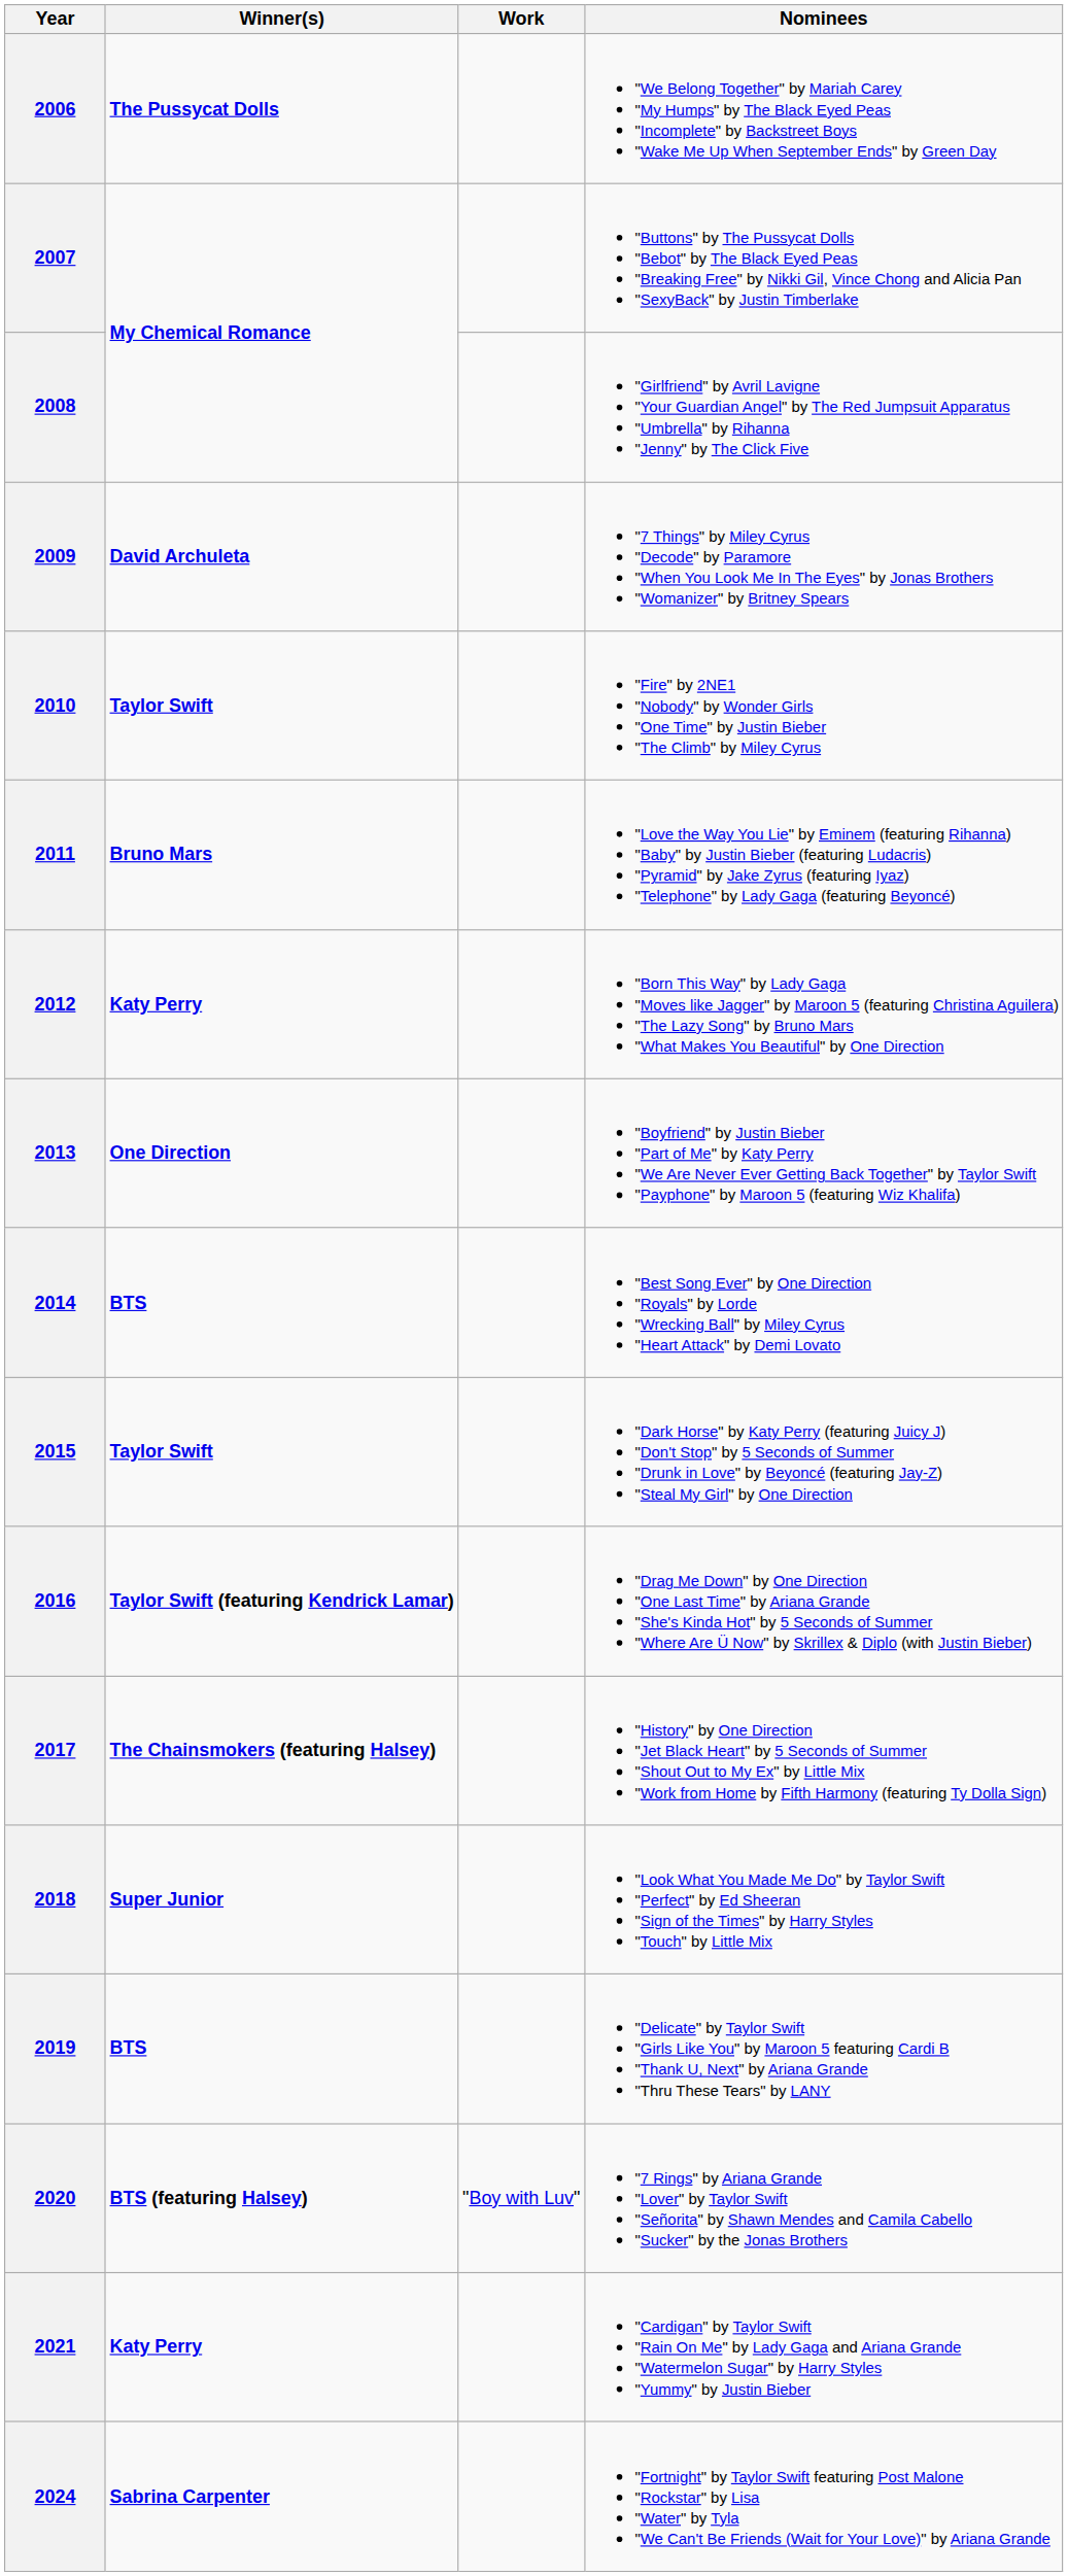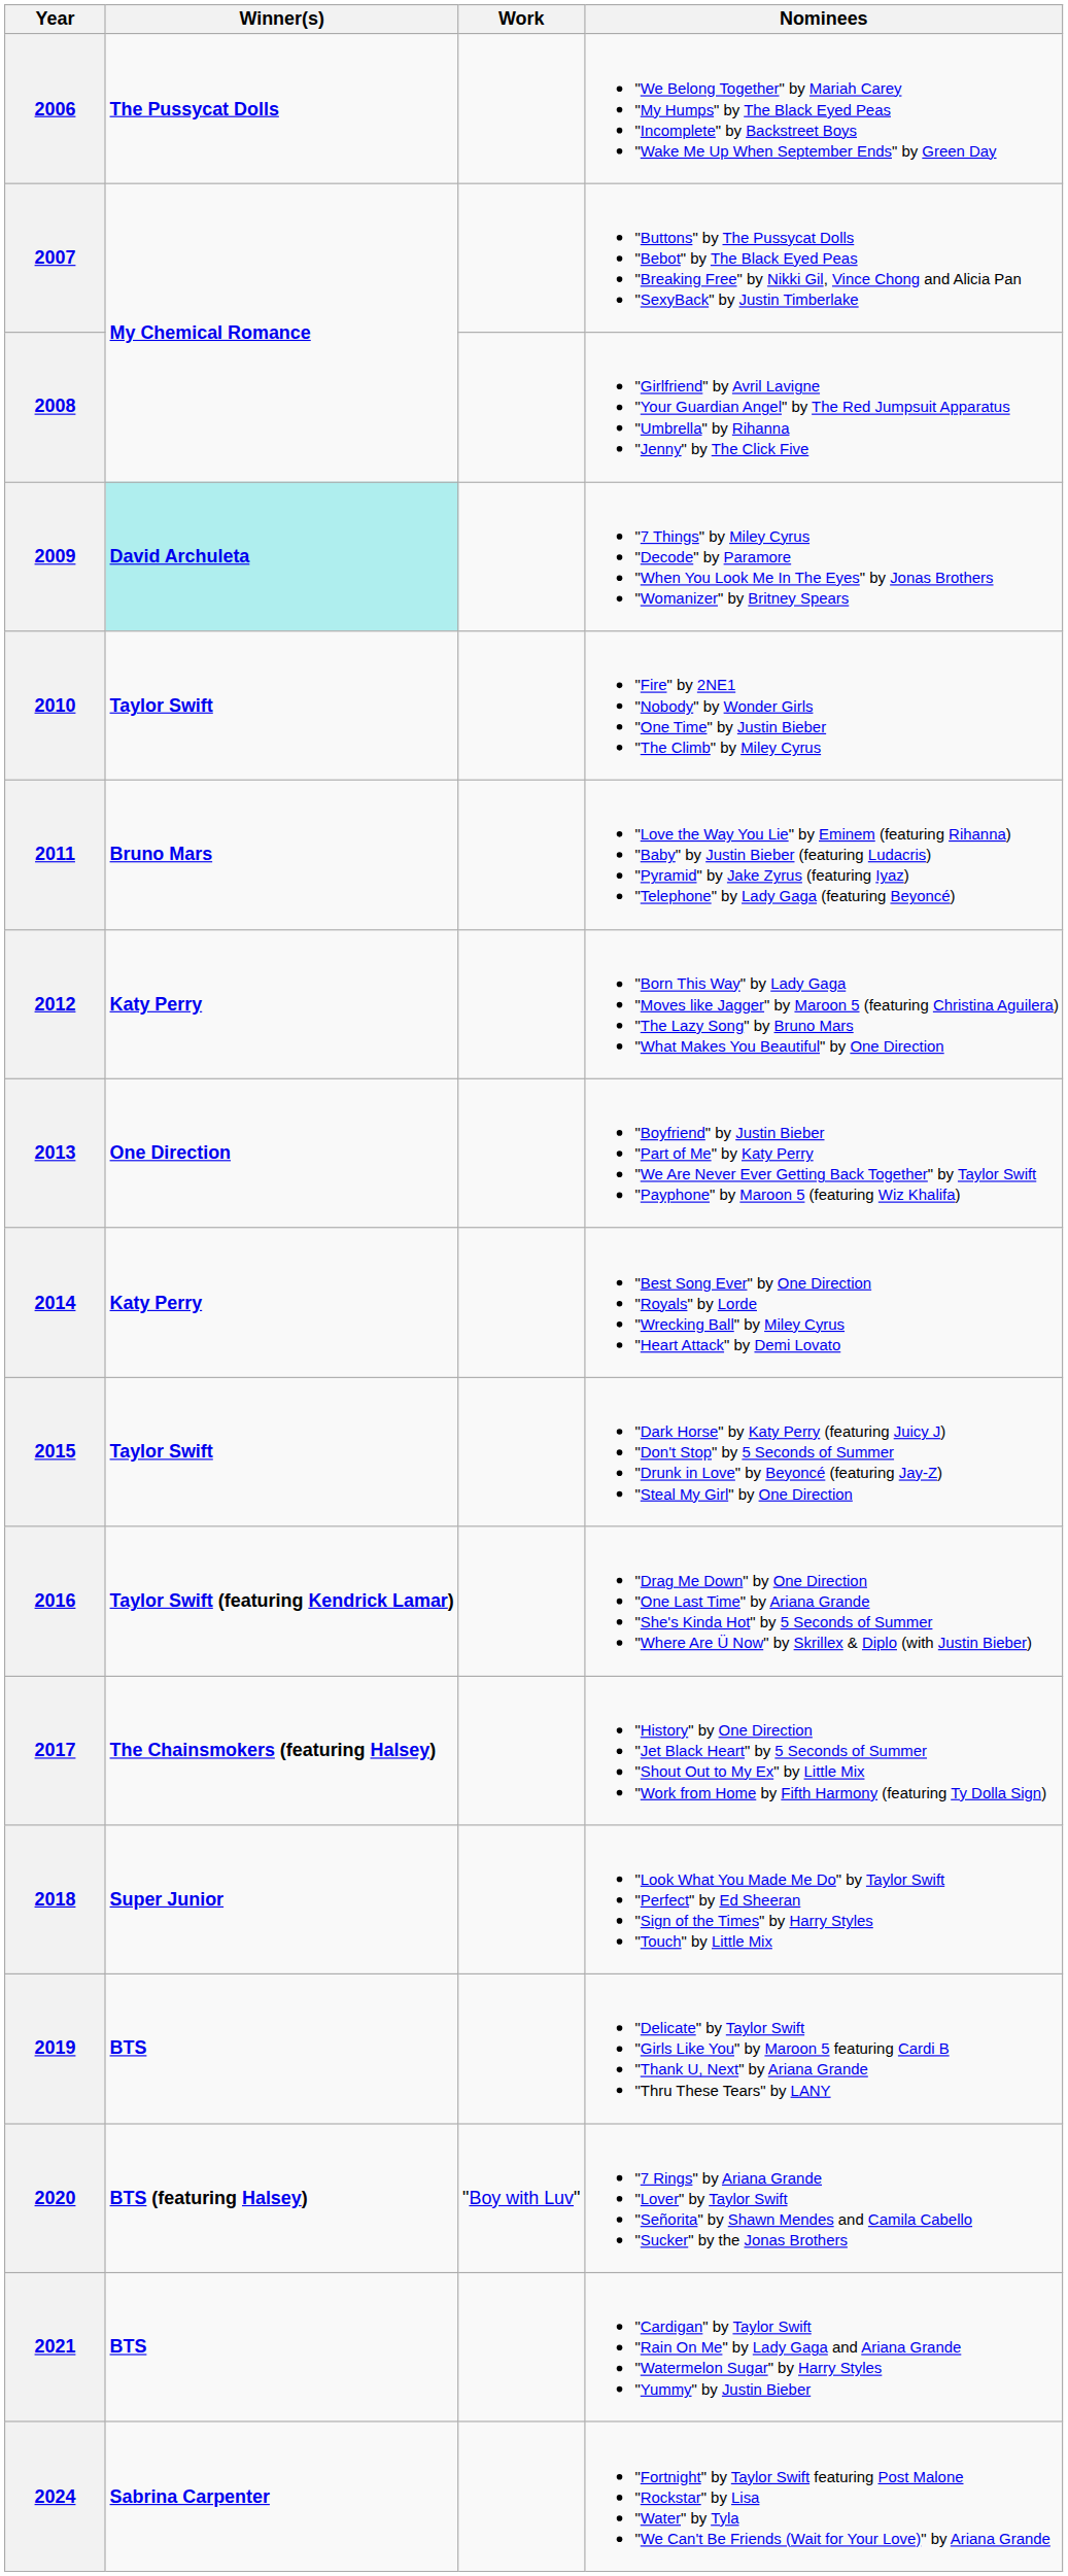2009 | Winner(s): no background -> paleturquoise background
2014 | Winner(s): BTS -> Katy Perry
2021 | Winner(s): Katy Perry -> BTS
